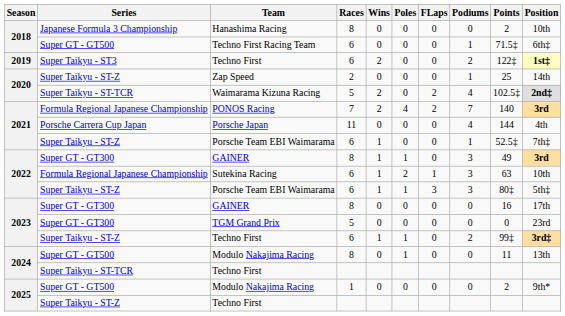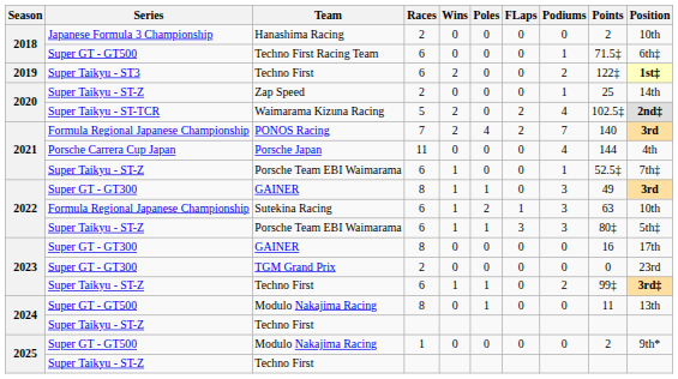Hanashima Racing | Races: 8 -> 2
TGM Grand Prix | Races: 5 -> 2
2024 / Techno First | Series: Super Taikyu - ST-TCR -> Super Taikyu - ST-Z
